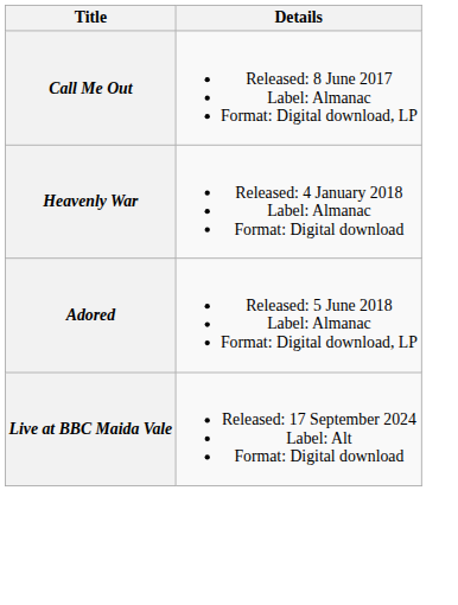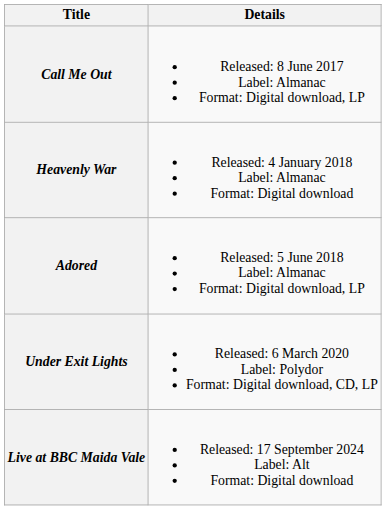+ row: Under Exit Lights | Released: 6 March 2020 Label: Polydor Format: Digital download, CD, LP
